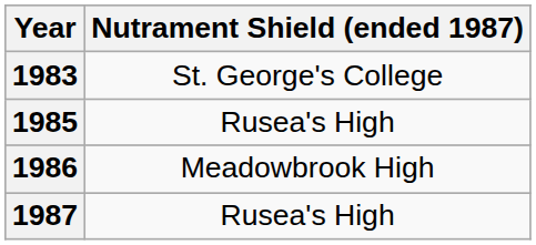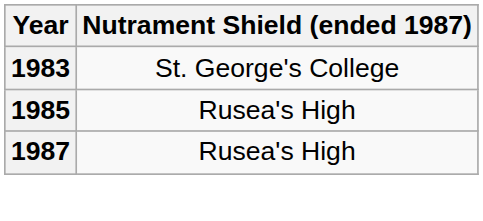- row: 1986 | Meadowbrook High
